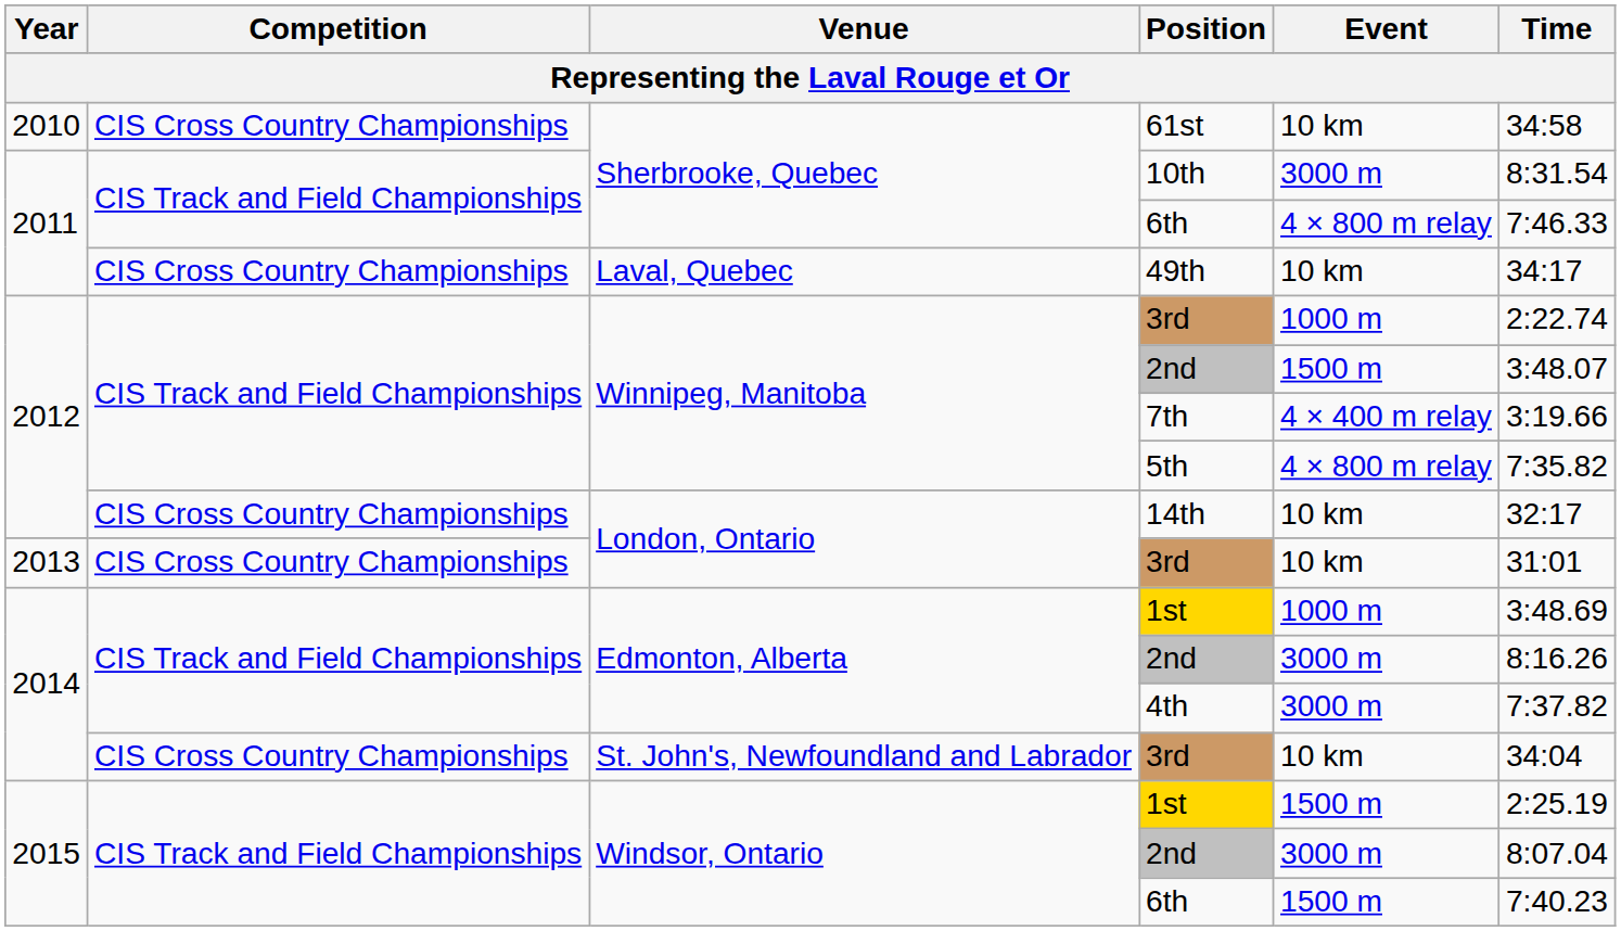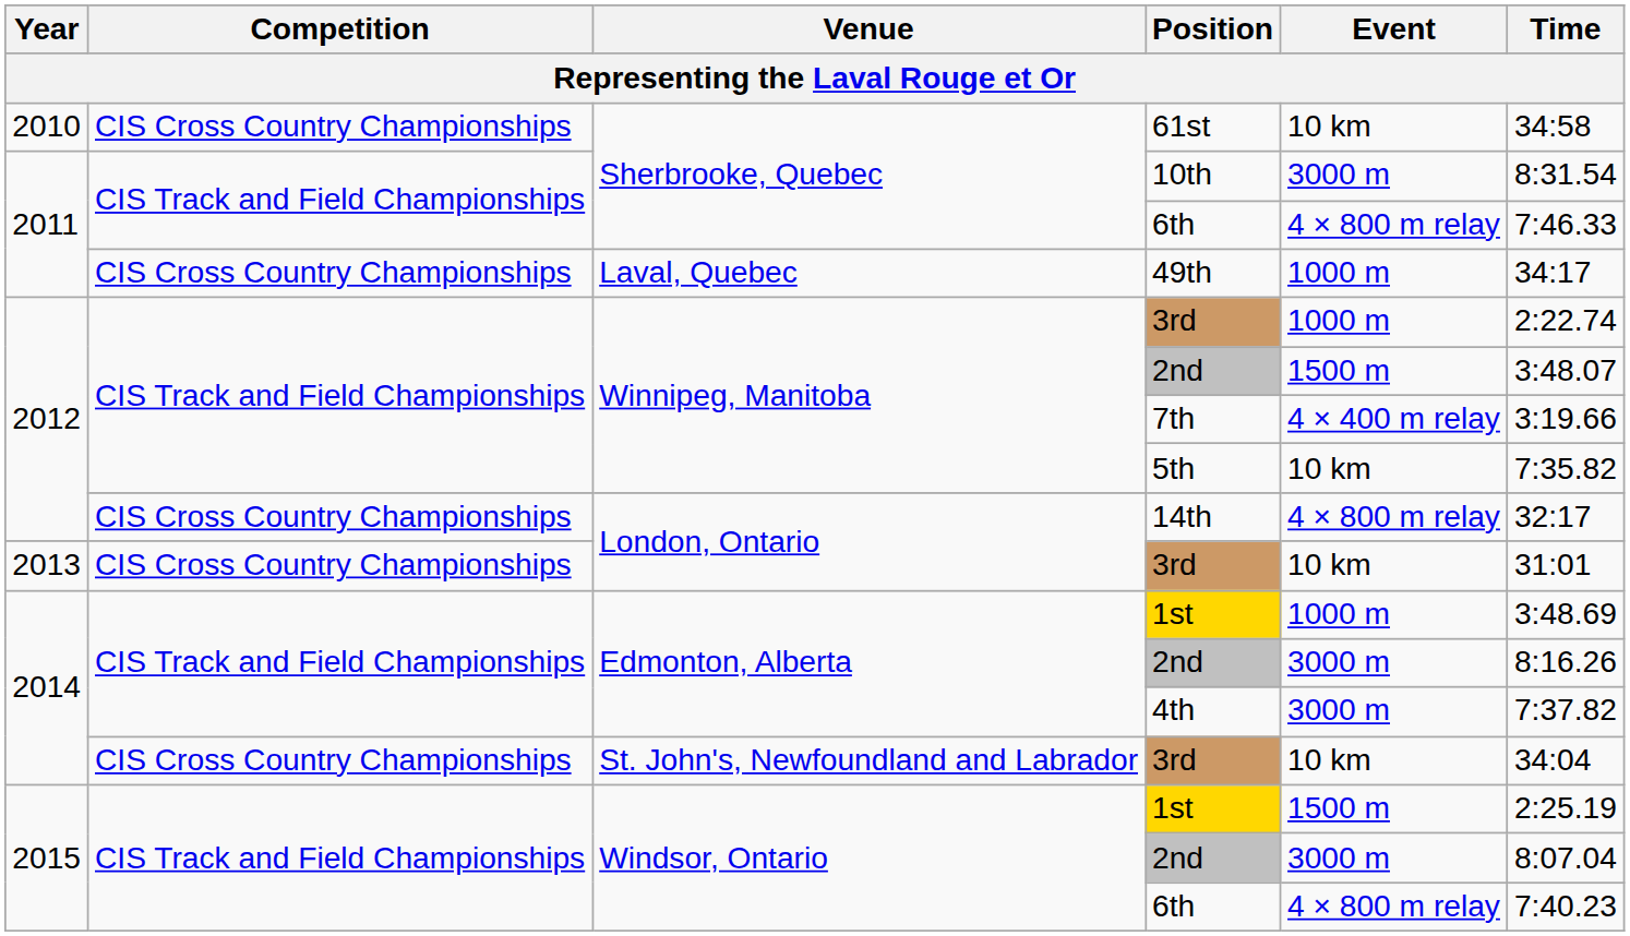49th | Event: 10 km -> 1000 m
5th | Event: 4 × 800 m relay -> 10 km
14th | Event: 10 km -> 4 × 800 m relay
Windsor, Ontario / 6th | Event: 1500 m -> 4 × 800 m relay
